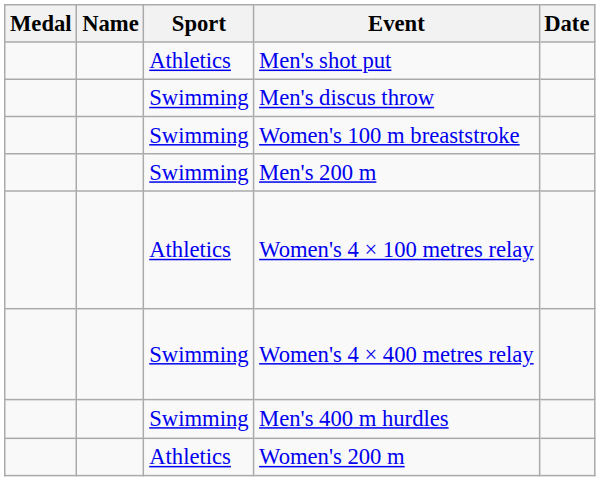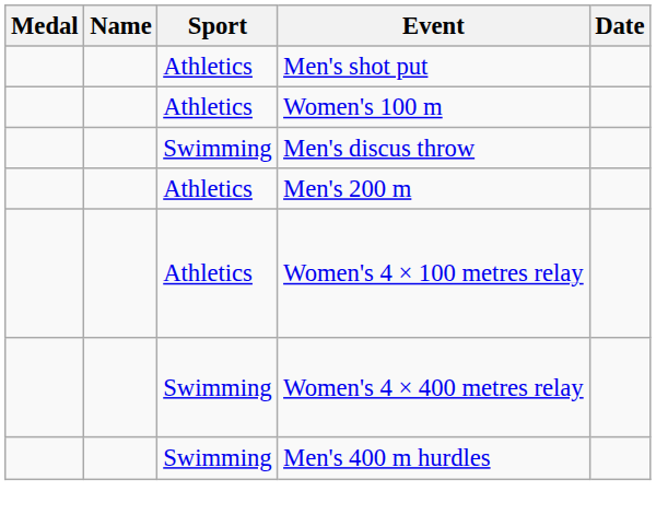+ row: Athletics | Women's 100 m
- row: Swimming | Women's 100 m breaststroke
Men's 200 m | Sport: Swimming -> Athletics
- row: Athletics | Women's 200 m
